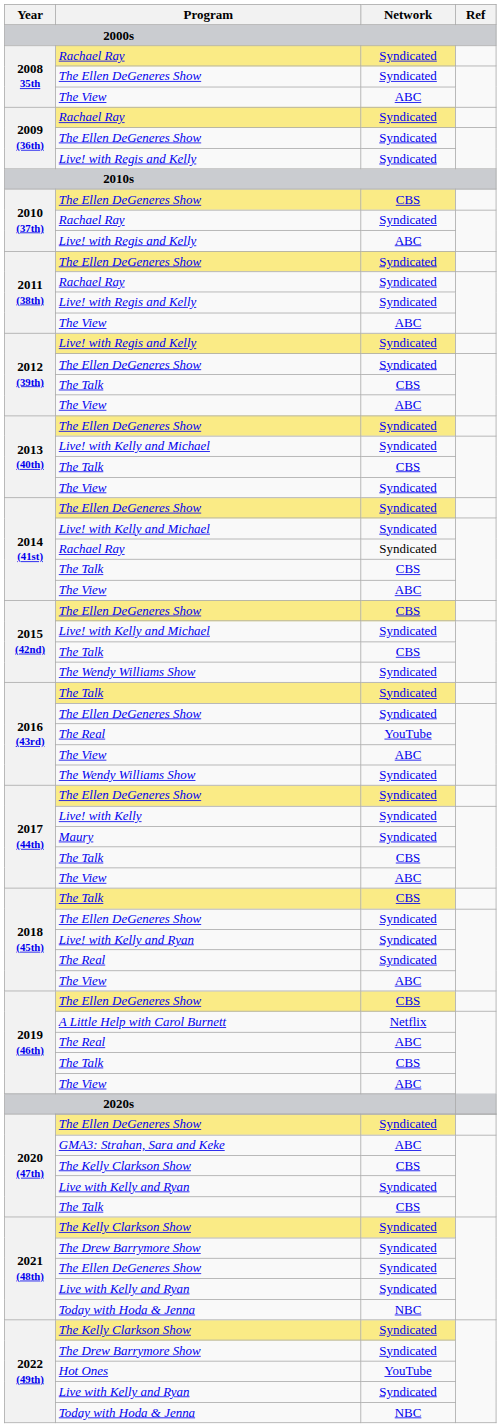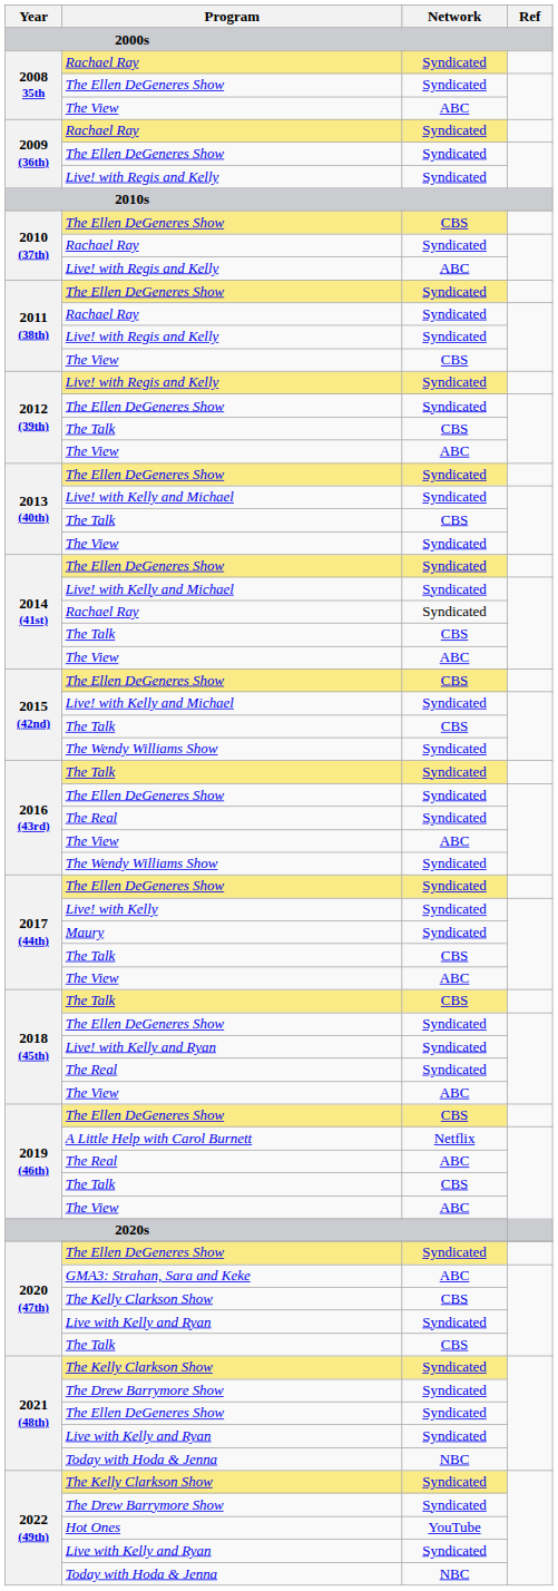2011 (38th) / The View | Network: ABC -> CBS
2016 (43rd) / The Real | Network: YouTube -> Syndicated
